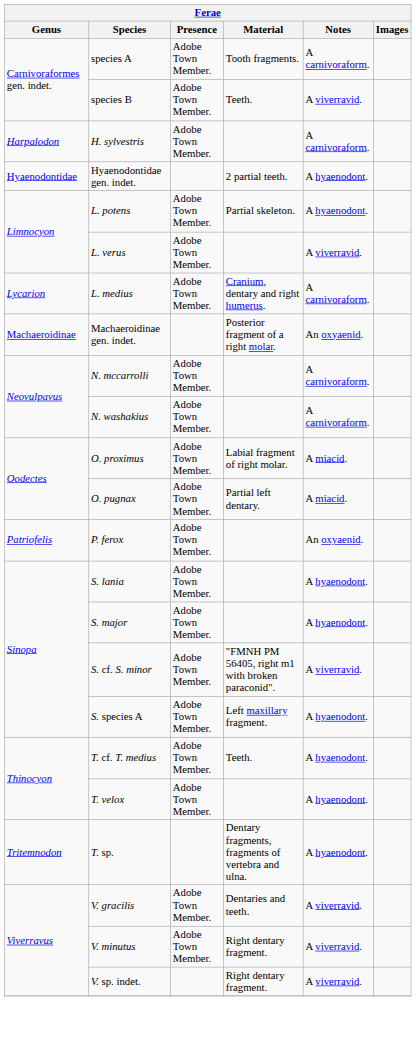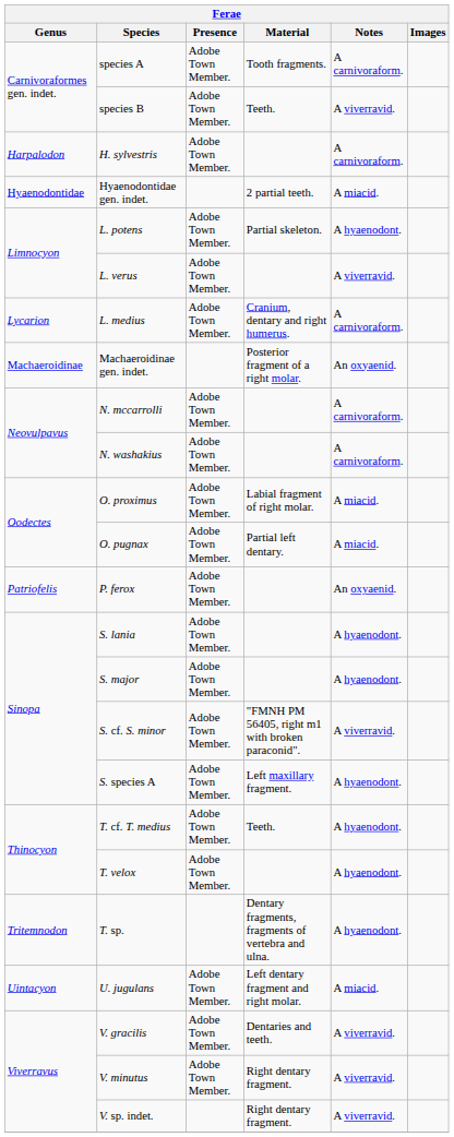Hyaenodontidae gen. indet. | Notes: A hyaenodont. -> A miacid.
+ row: Uintacyon | U. jugulans | Adobe Town Member. | Left dentary fragment and right molar. | A miacid.
